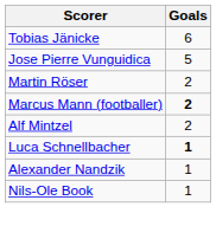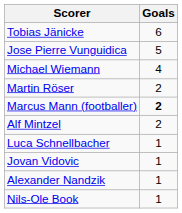+ row: Michael Wiemann | 4
Luca Schnellbacher | Goals: bold -> normal
+ row: Jovan Vidovic | 1
